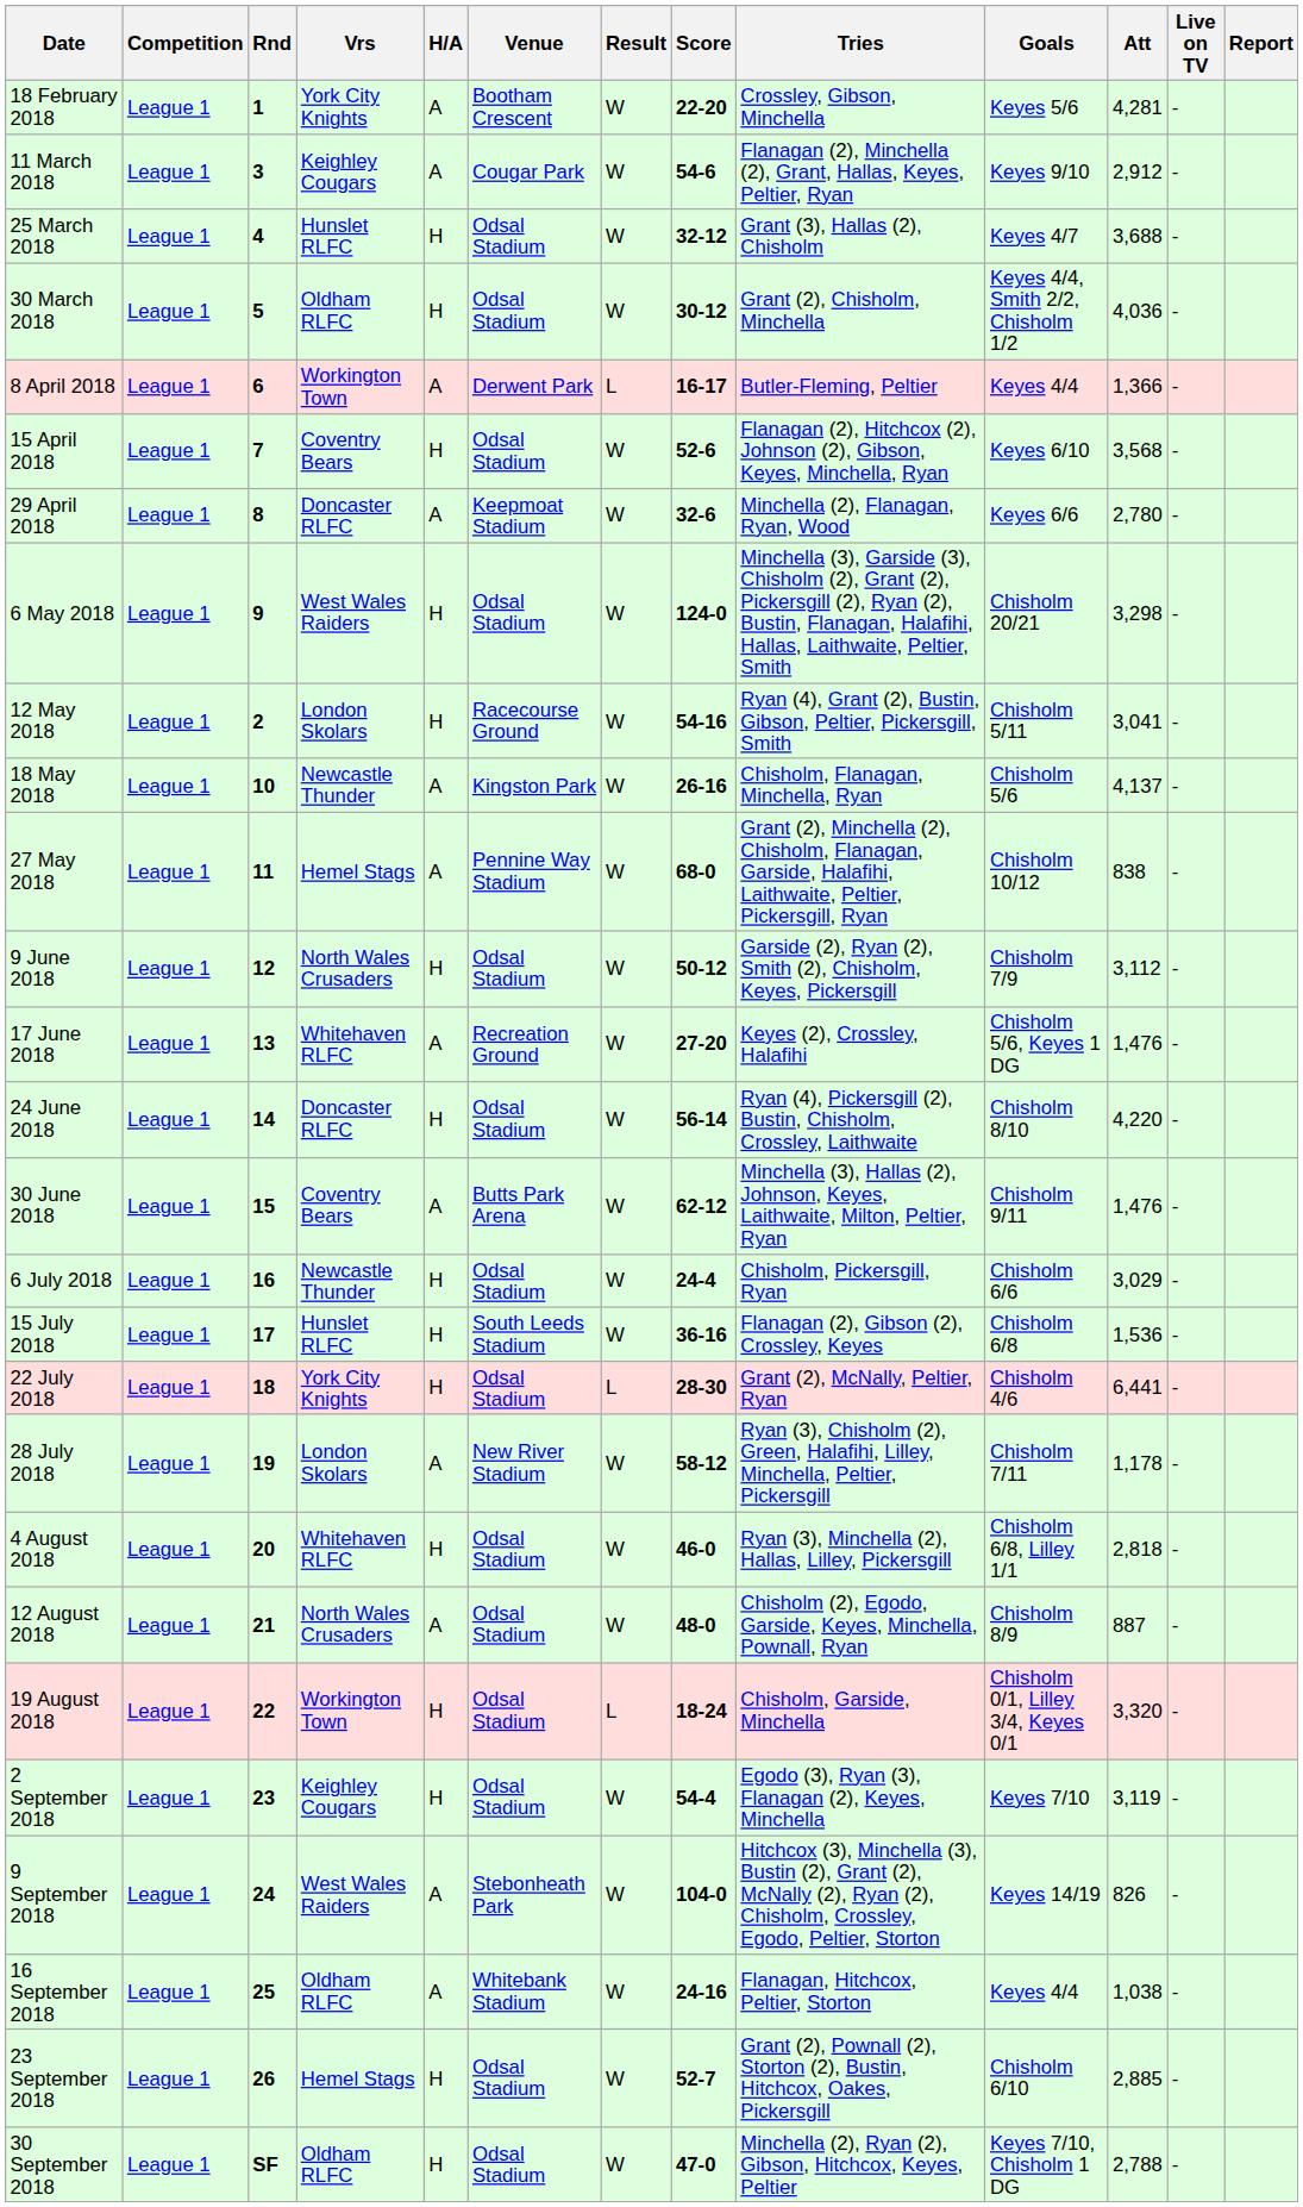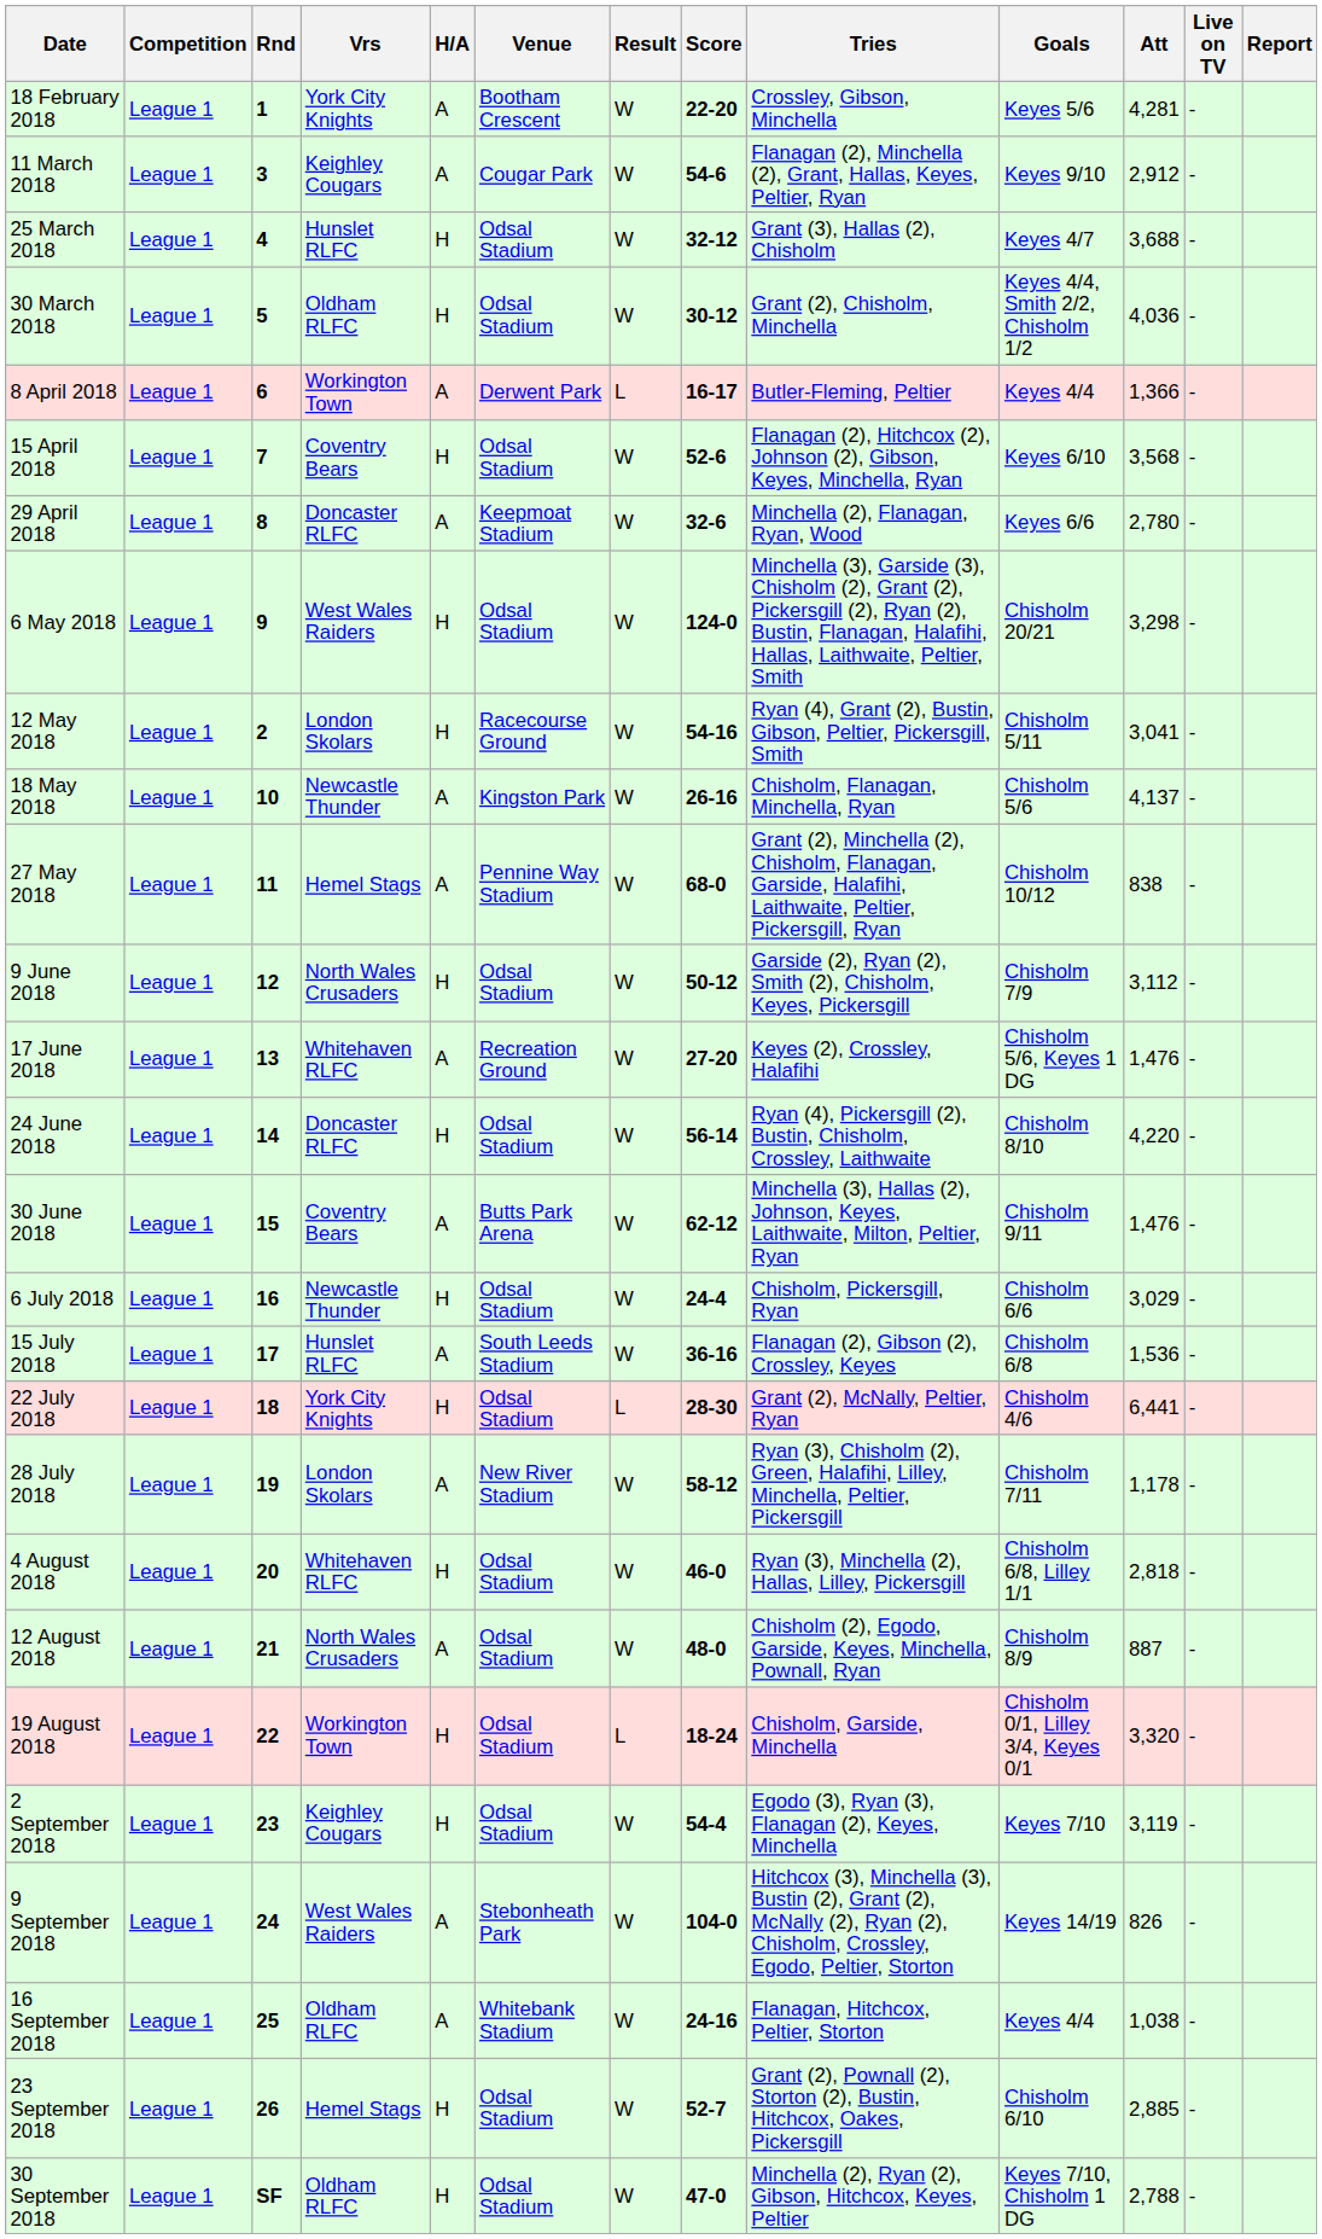15 July 2018 | H/A: H -> A
